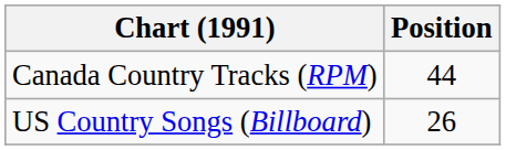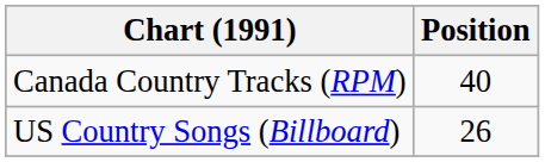Canada Country Tracks (RPM) | Position: 44 -> 40
